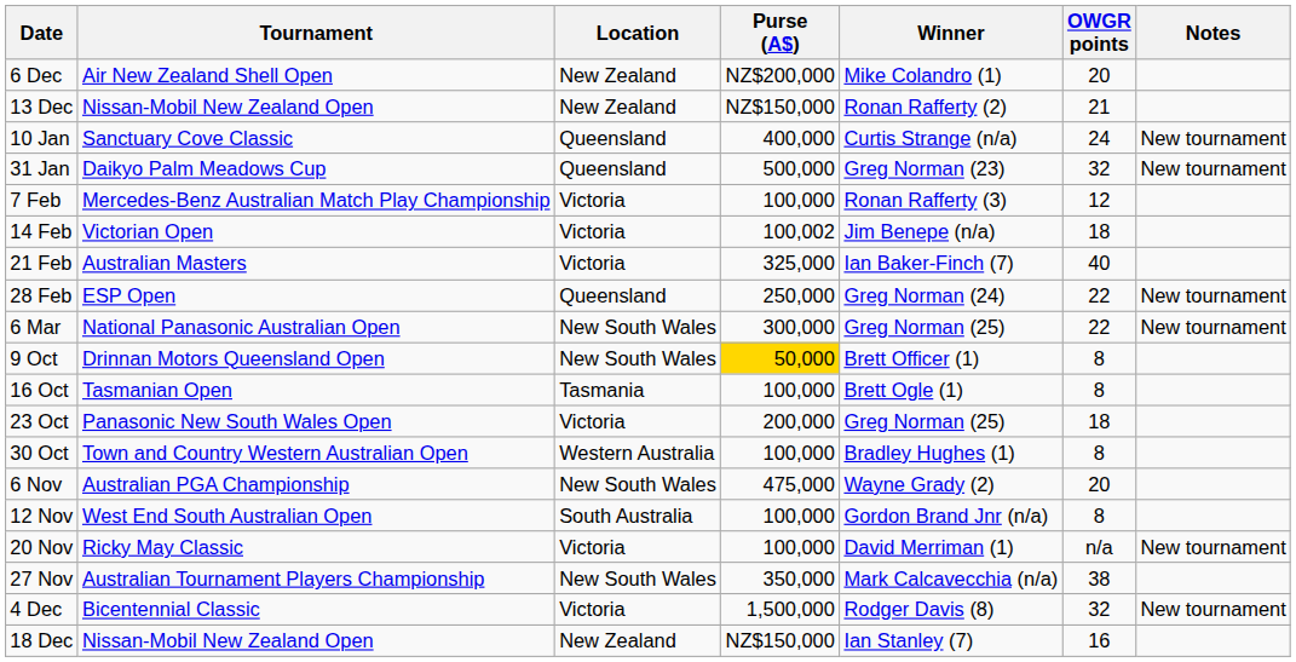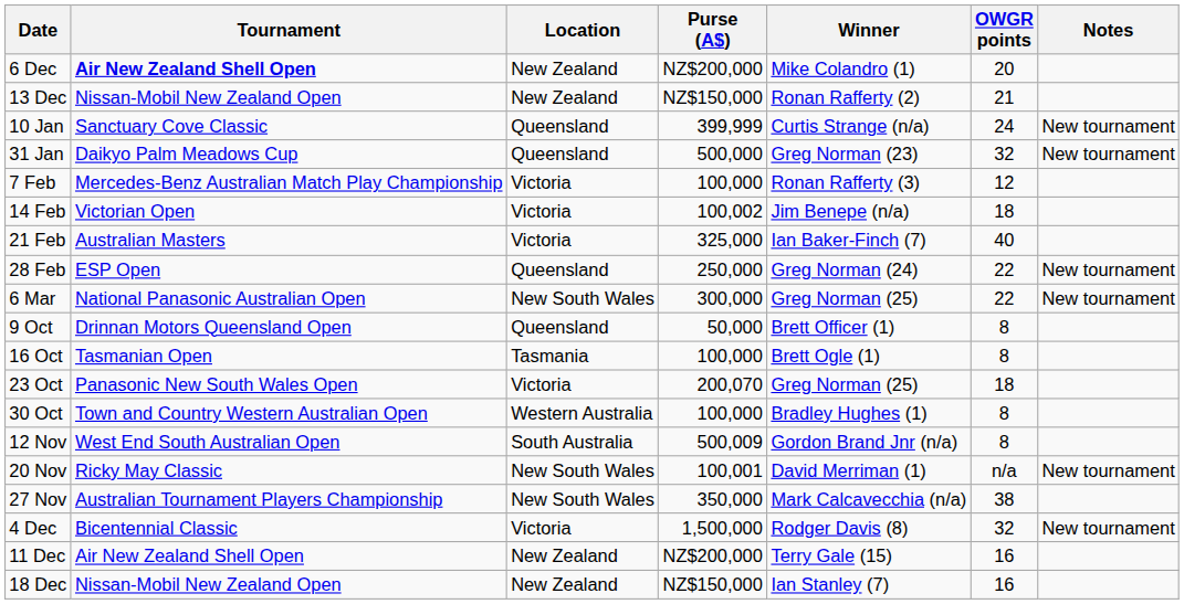6 Dec | Tournament: normal -> bold
10 Jan | Purse (A$): 400,000 -> 399,999
9 Oct | Location: New South Wales -> Queensland
9 Oct | Purse (A$): gold background -> no background
23 Oct | Purse (A$): 200,000 -> 200,070
- row: 6 Nov | Australian PGA Championship | New South Wales | 475,000 | Wayne Grady (2) | 20
12 Nov | Purse (A$): 100,000 -> 500,009
20 Nov | Location: Victoria -> New South Wales
20 Nov | Purse (A$): 100,000 -> 100,001
+ row: 11 Dec | Air New Zealand Shell Open | New Zealand | NZ$200,000 | Terry Gale (15) | 16
